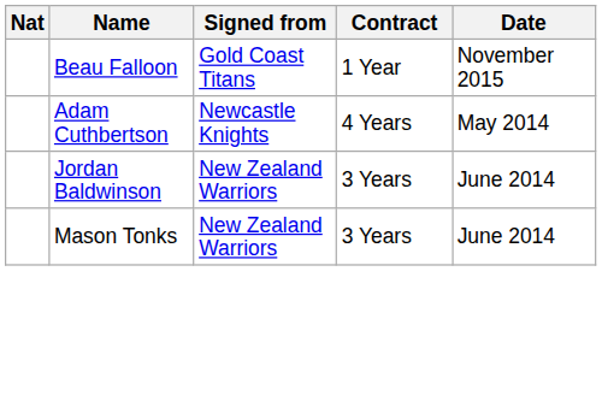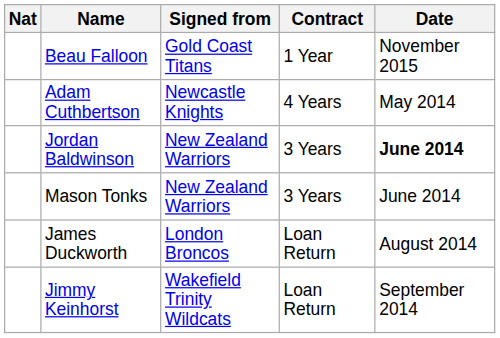Jordan Baldwinson | Date: normal -> bold
+ row: James Duckworth | London Broncos | Loan Return | August 2014
+ row: Jimmy Keinhorst | Wakefield Trinity Wildcats | Loan Return | September 2014
